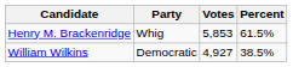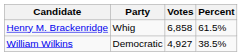Henry M. Brackenridge | Votes: 5,853 -> 6,858
